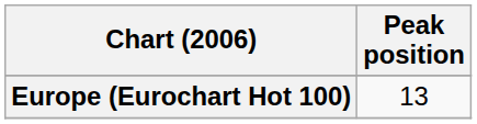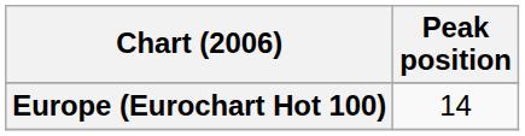Europe (Eurochart Hot 100) | Peak position: 13 -> 14
